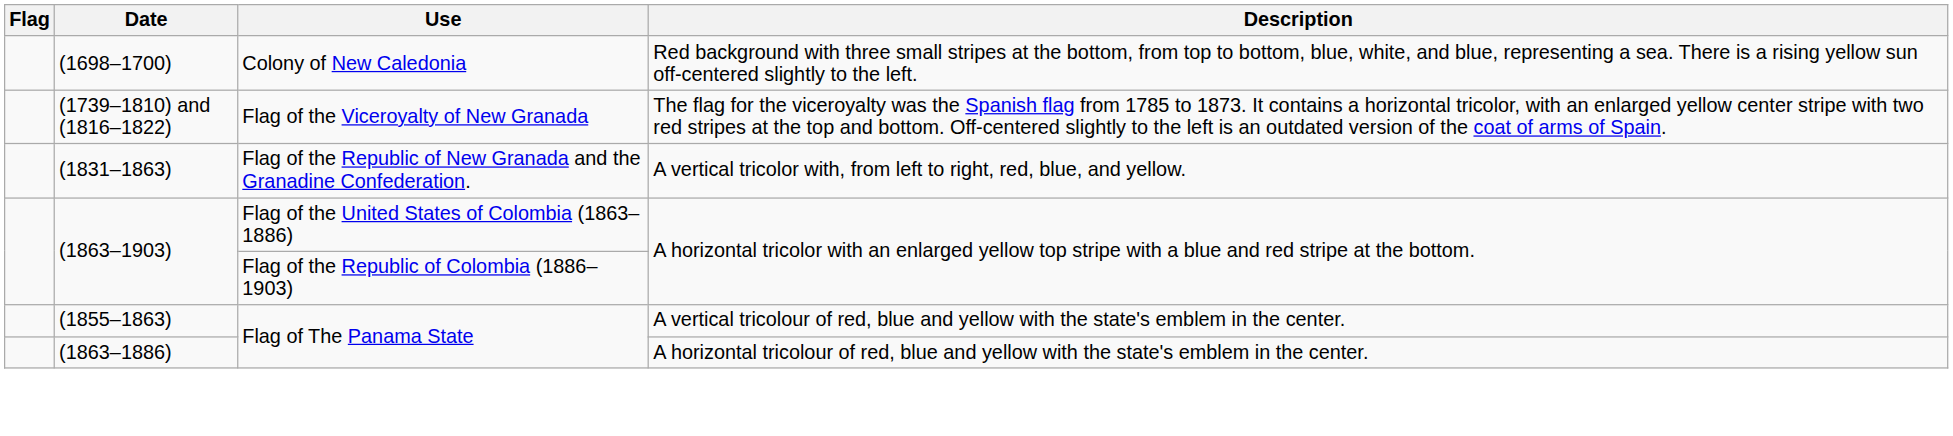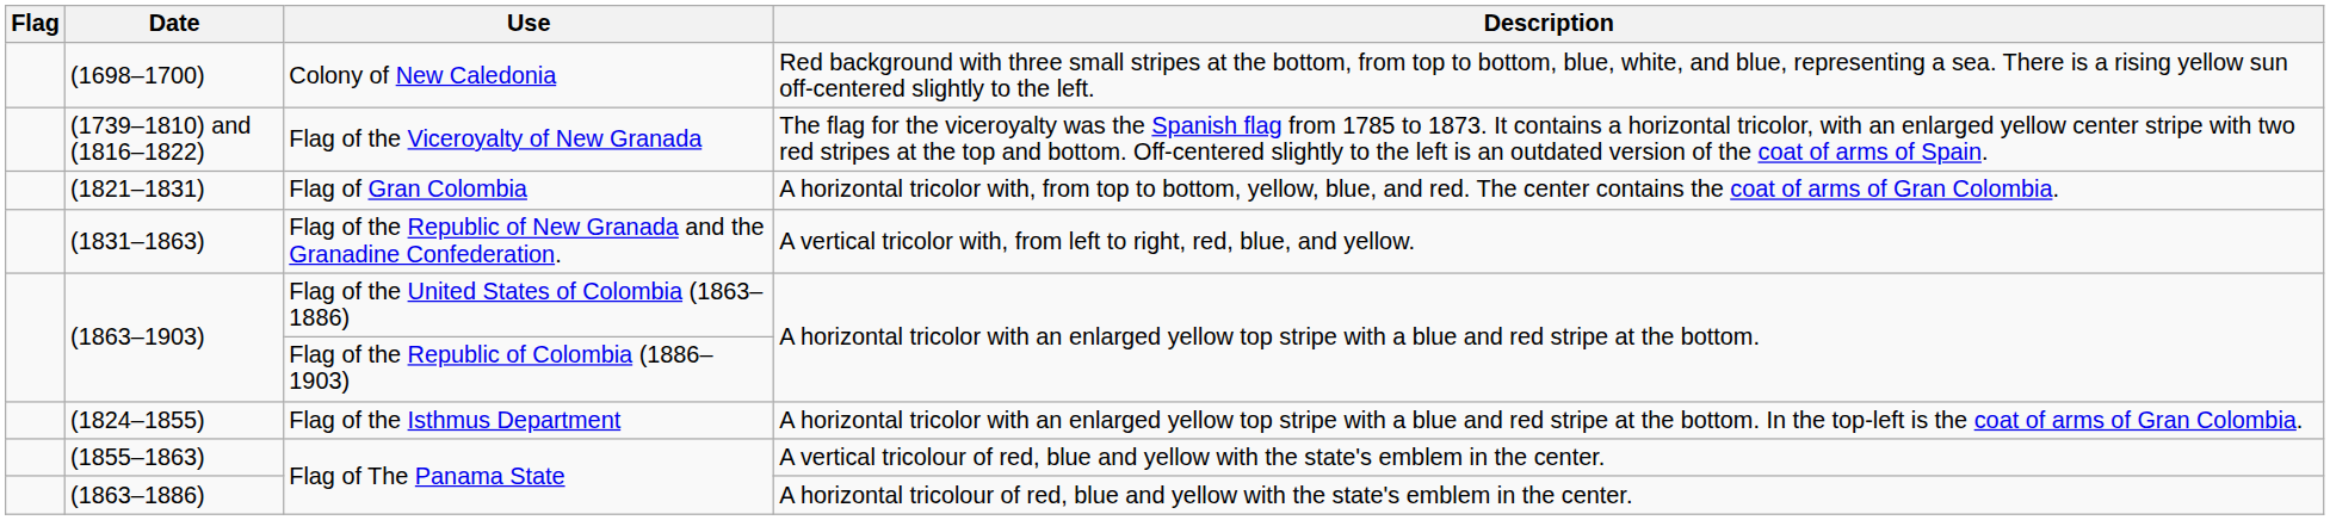+ row: (1821–1831) | Flag of Gran Colombia | A horizontal tricolor with, from top to bottom, yellow, blue, and red. The center contains the coat of arms of Gran Colombia.
+ row: (1824–1855) | Flag of the Isthmus Department | A horizontal tricolor with an enlarged yellow top stripe with a blue and red stripe at the bottom. In the top-left is the coat of arms of Gran Colombia.
